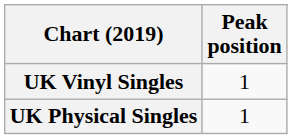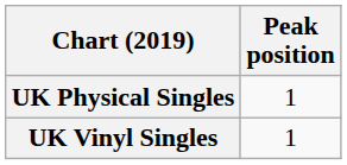rows swapped: UK Physical Singles <-> UK Vinyl Singles
